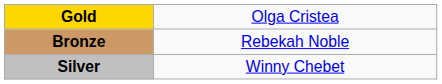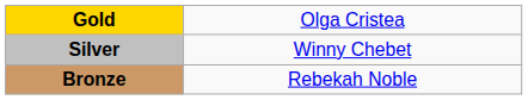rows swapped: Silver <-> Bronze
